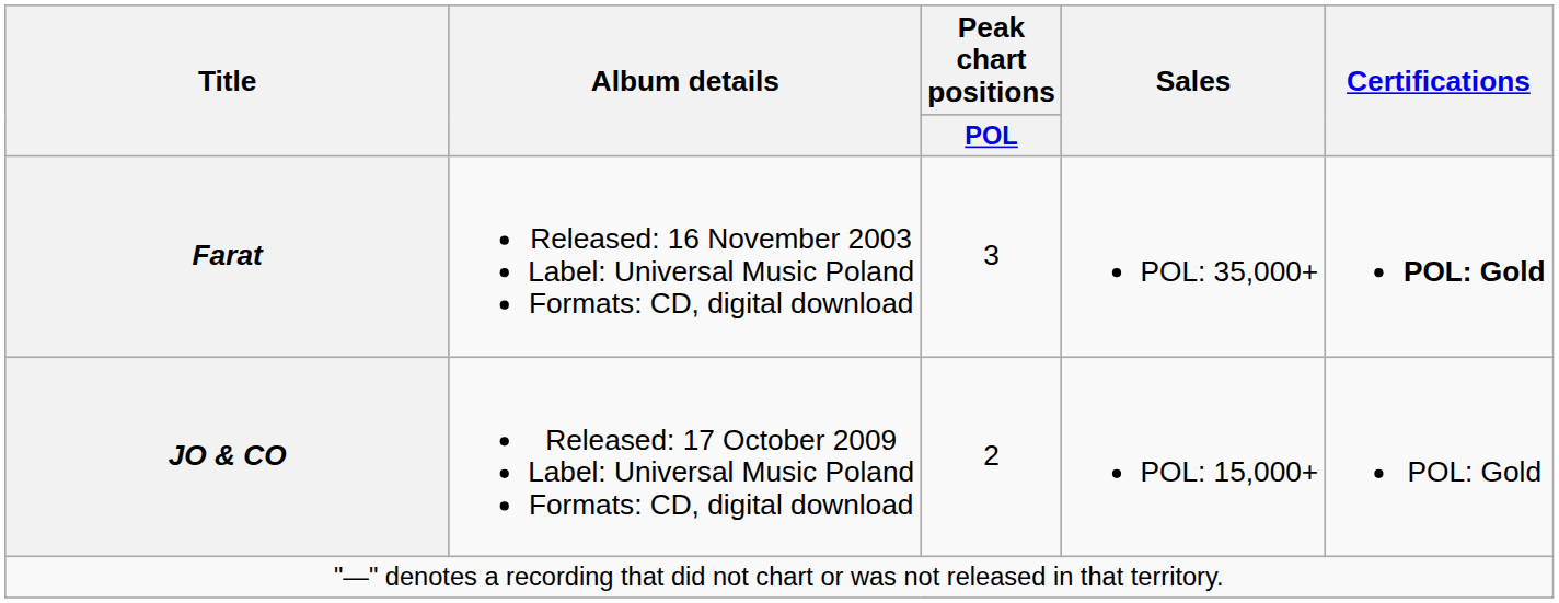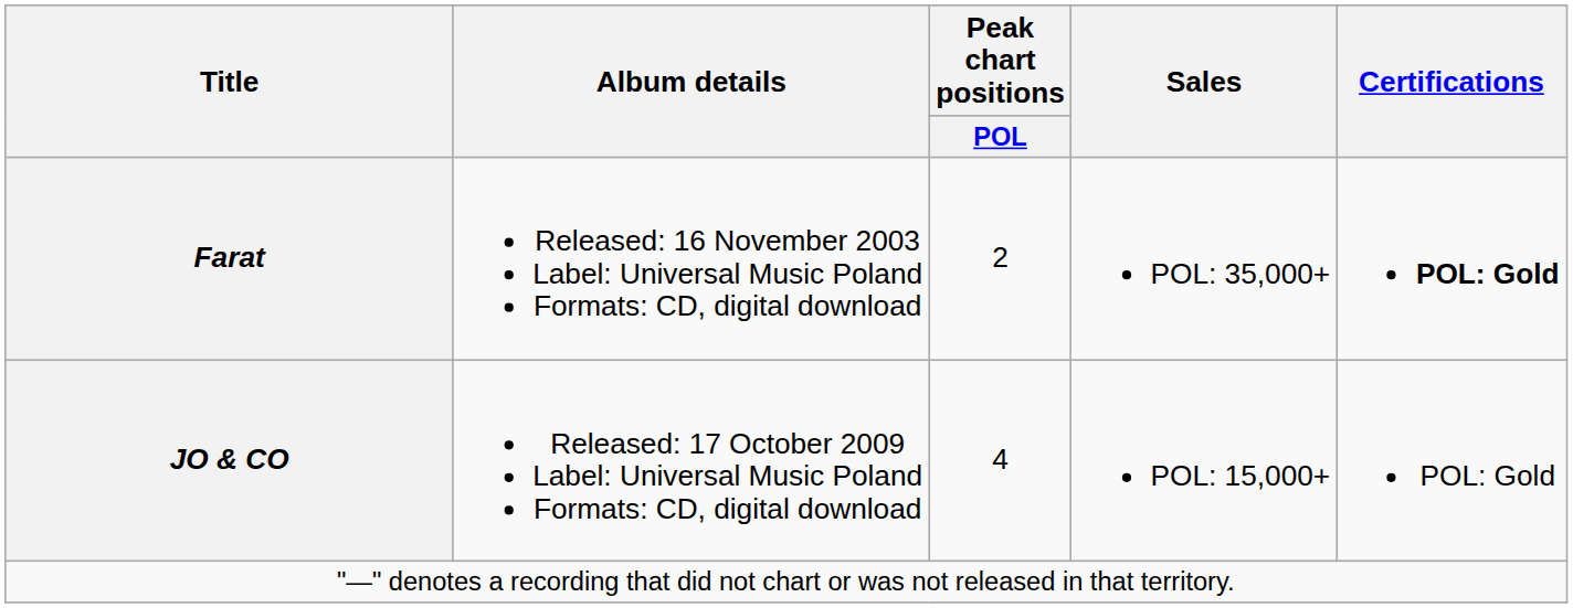Farat | Peak chart positions / POL: 3 -> 2
JO & CO | Peak chart positions / POL: 2 -> 4
